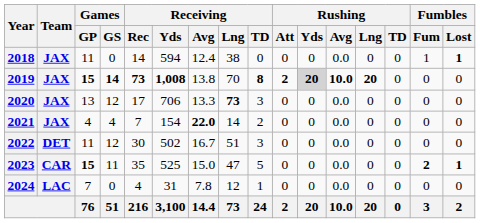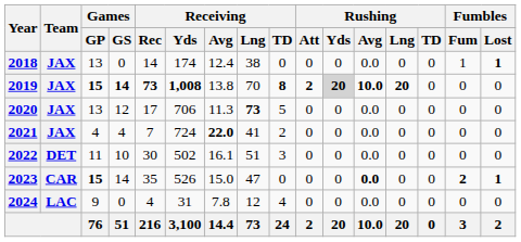2018 | Games / GP: 11 -> 13
2018 | Receiving / Yds: 594 -> 174
2020 | Receiving / Avg: 13.3 -> 11.3
2020 | Receiving / TD: 3 -> 5
2021 | Receiving / Yds: 154 -> 724
2021 | Receiving / Lng: 14 -> 41
2022 | Games / GS: 12 -> 10
2022 | Receiving / Avg: 16.7 -> 16.1
2023 | Games / GS: 11 -> 14
2023 | Receiving / Yds: 525 -> 526
2023 | Receiving / TD: 5 -> 0
2023 | Rushing / Avg: normal -> bold
2024 | Games / GP: 7 -> 9
2024 | Receiving / TD: 1 -> 4
